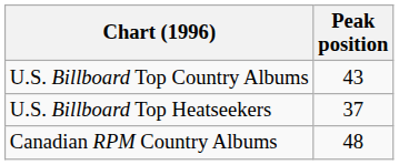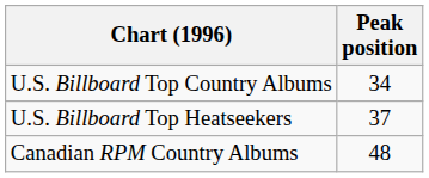U.S. Billboard Top Country Albums | Peak position: 43 -> 34
